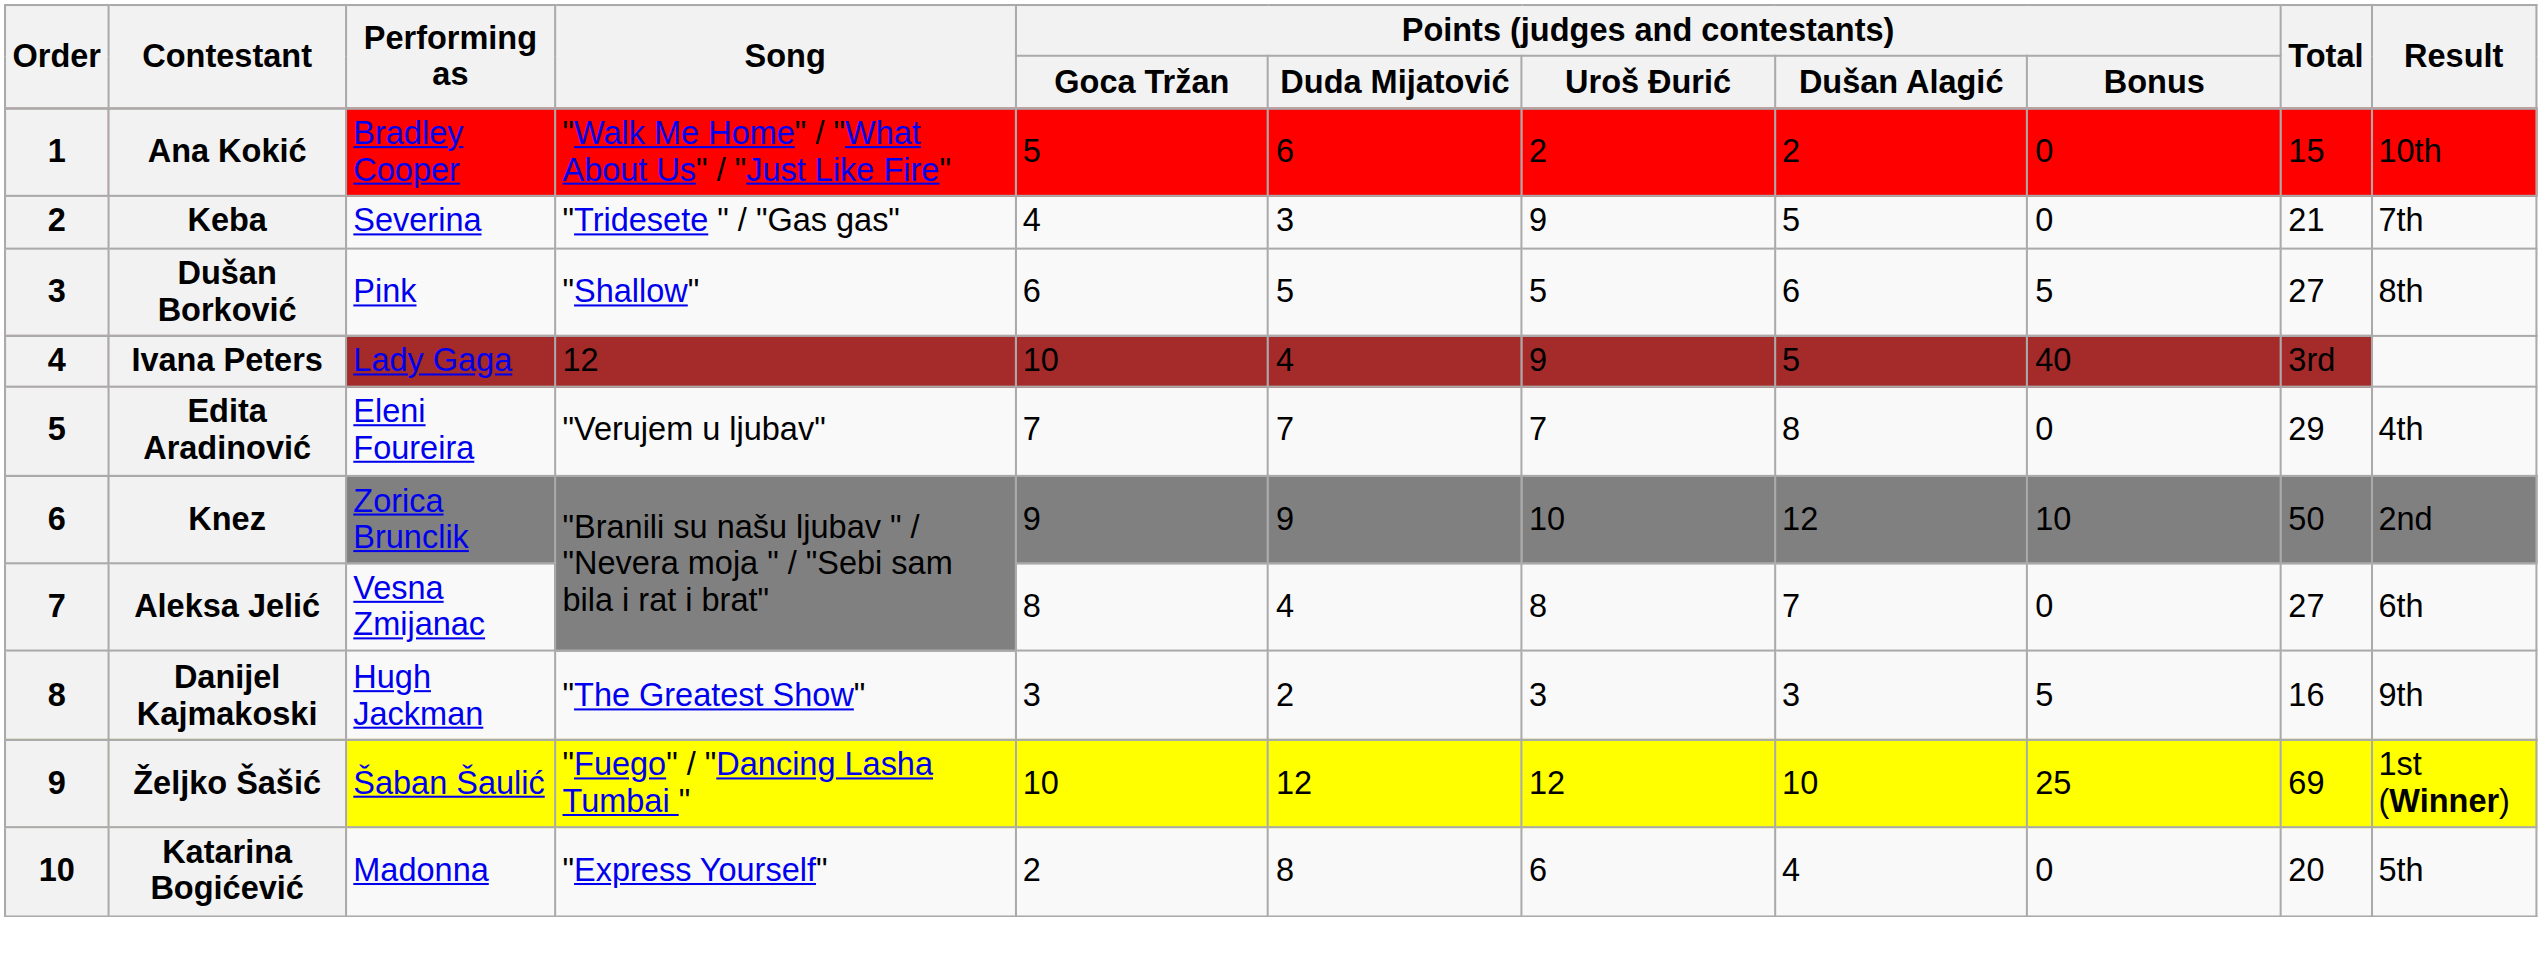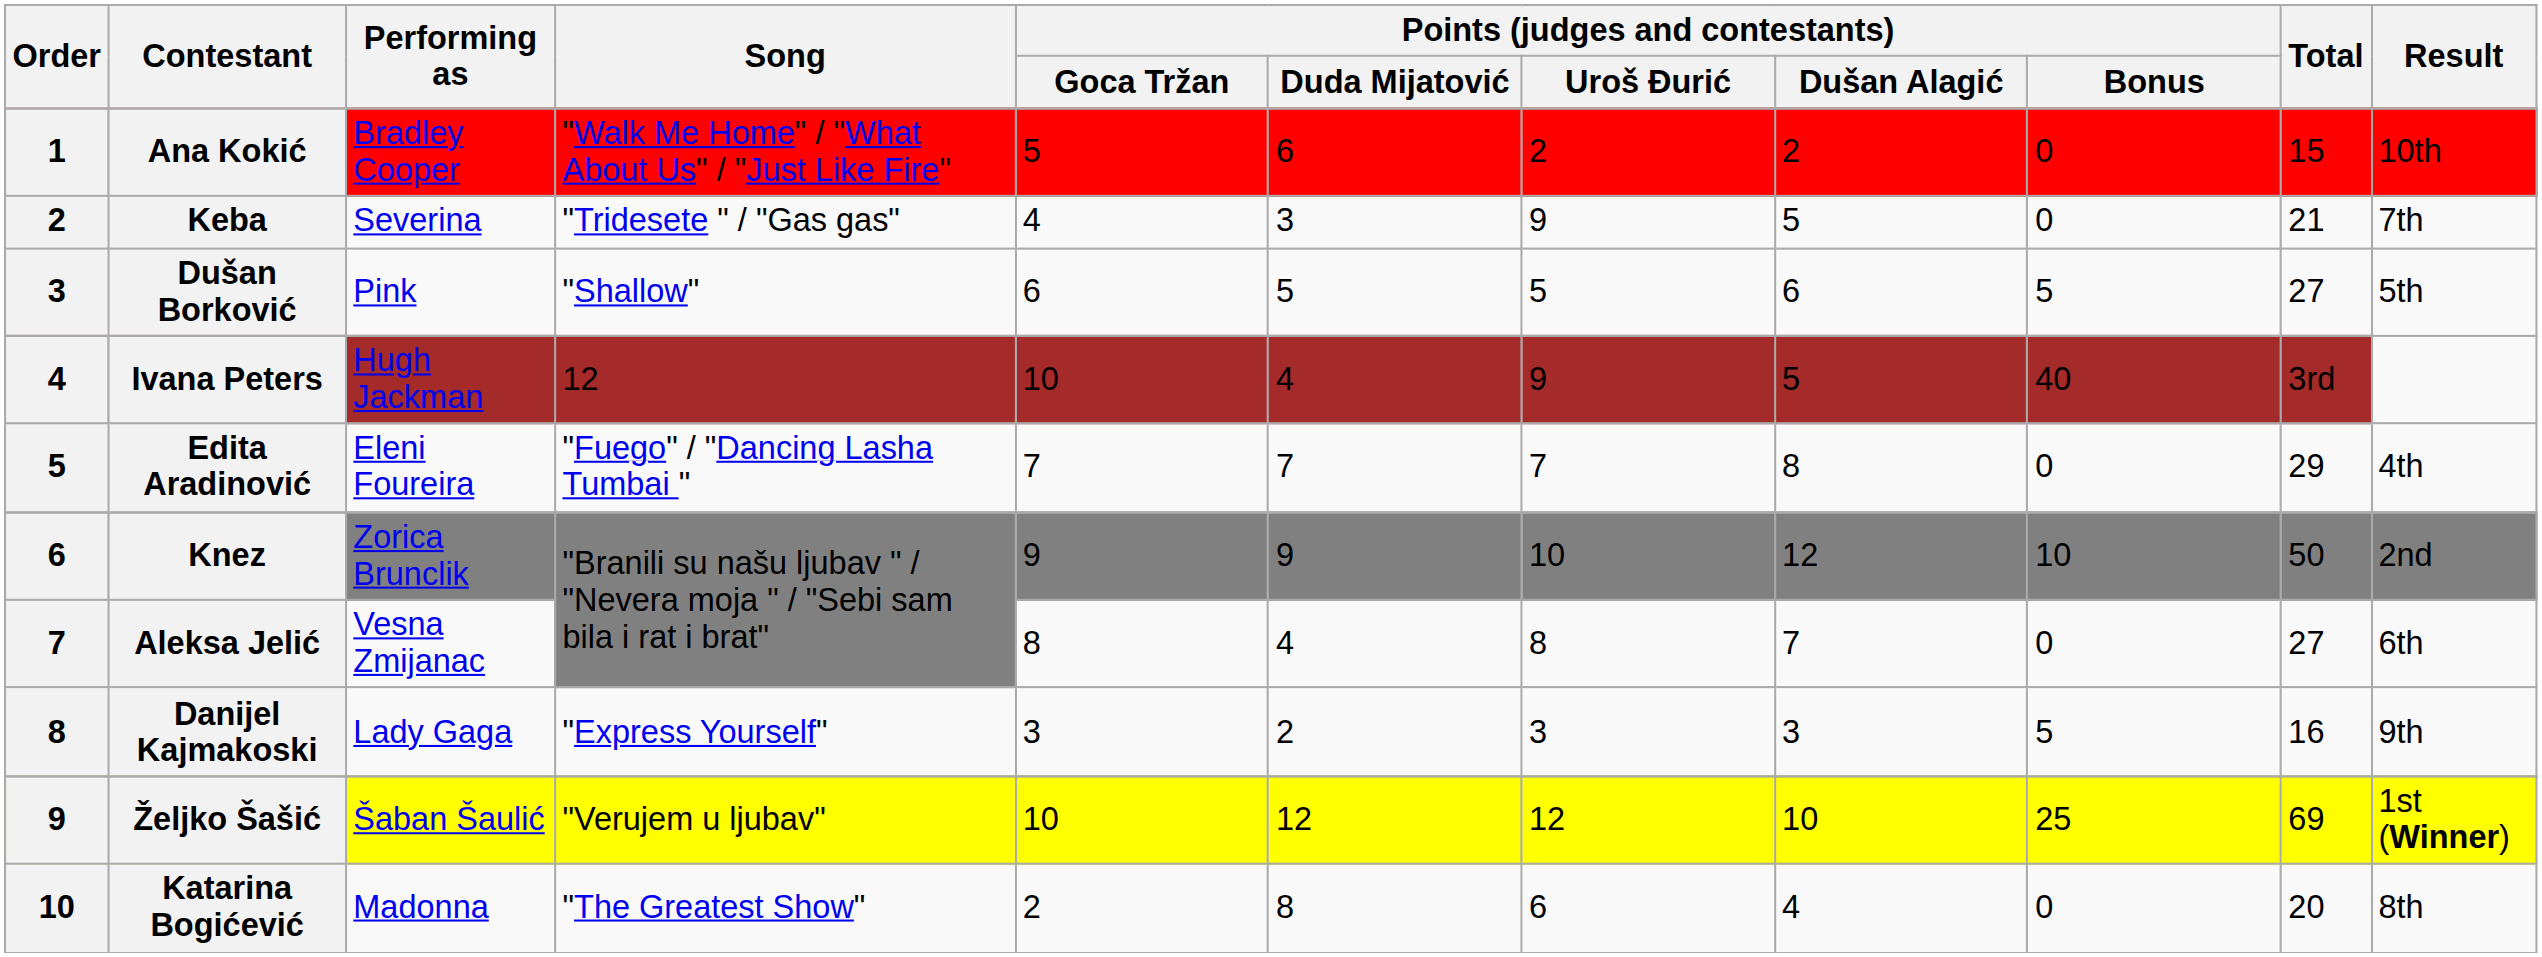Dušan Borković | Result: 8th -> 5th
Ivana Peters | Performing as: Lady Gaga -> Hugh Jackman
Edita Aradinović | Song: "Verujem u ljubav" -> "Fuego" / "Dancing Lasha Tumbai "
Danijel Kajmakoski | Performing as: Hugh Jackman -> Lady Gaga
Danijel Kajmakoski | Song: "The Greatest Show" -> "Express Yourself"
Željko Šašić | Song: "Fuego" / "Dancing Lasha Tumbai " -> "Verujem u ljubav"
Katarina Bogićević | Song: "Express Yourself" -> "The Greatest Show"
Katarina Bogićević | Result: 5th -> 8th
